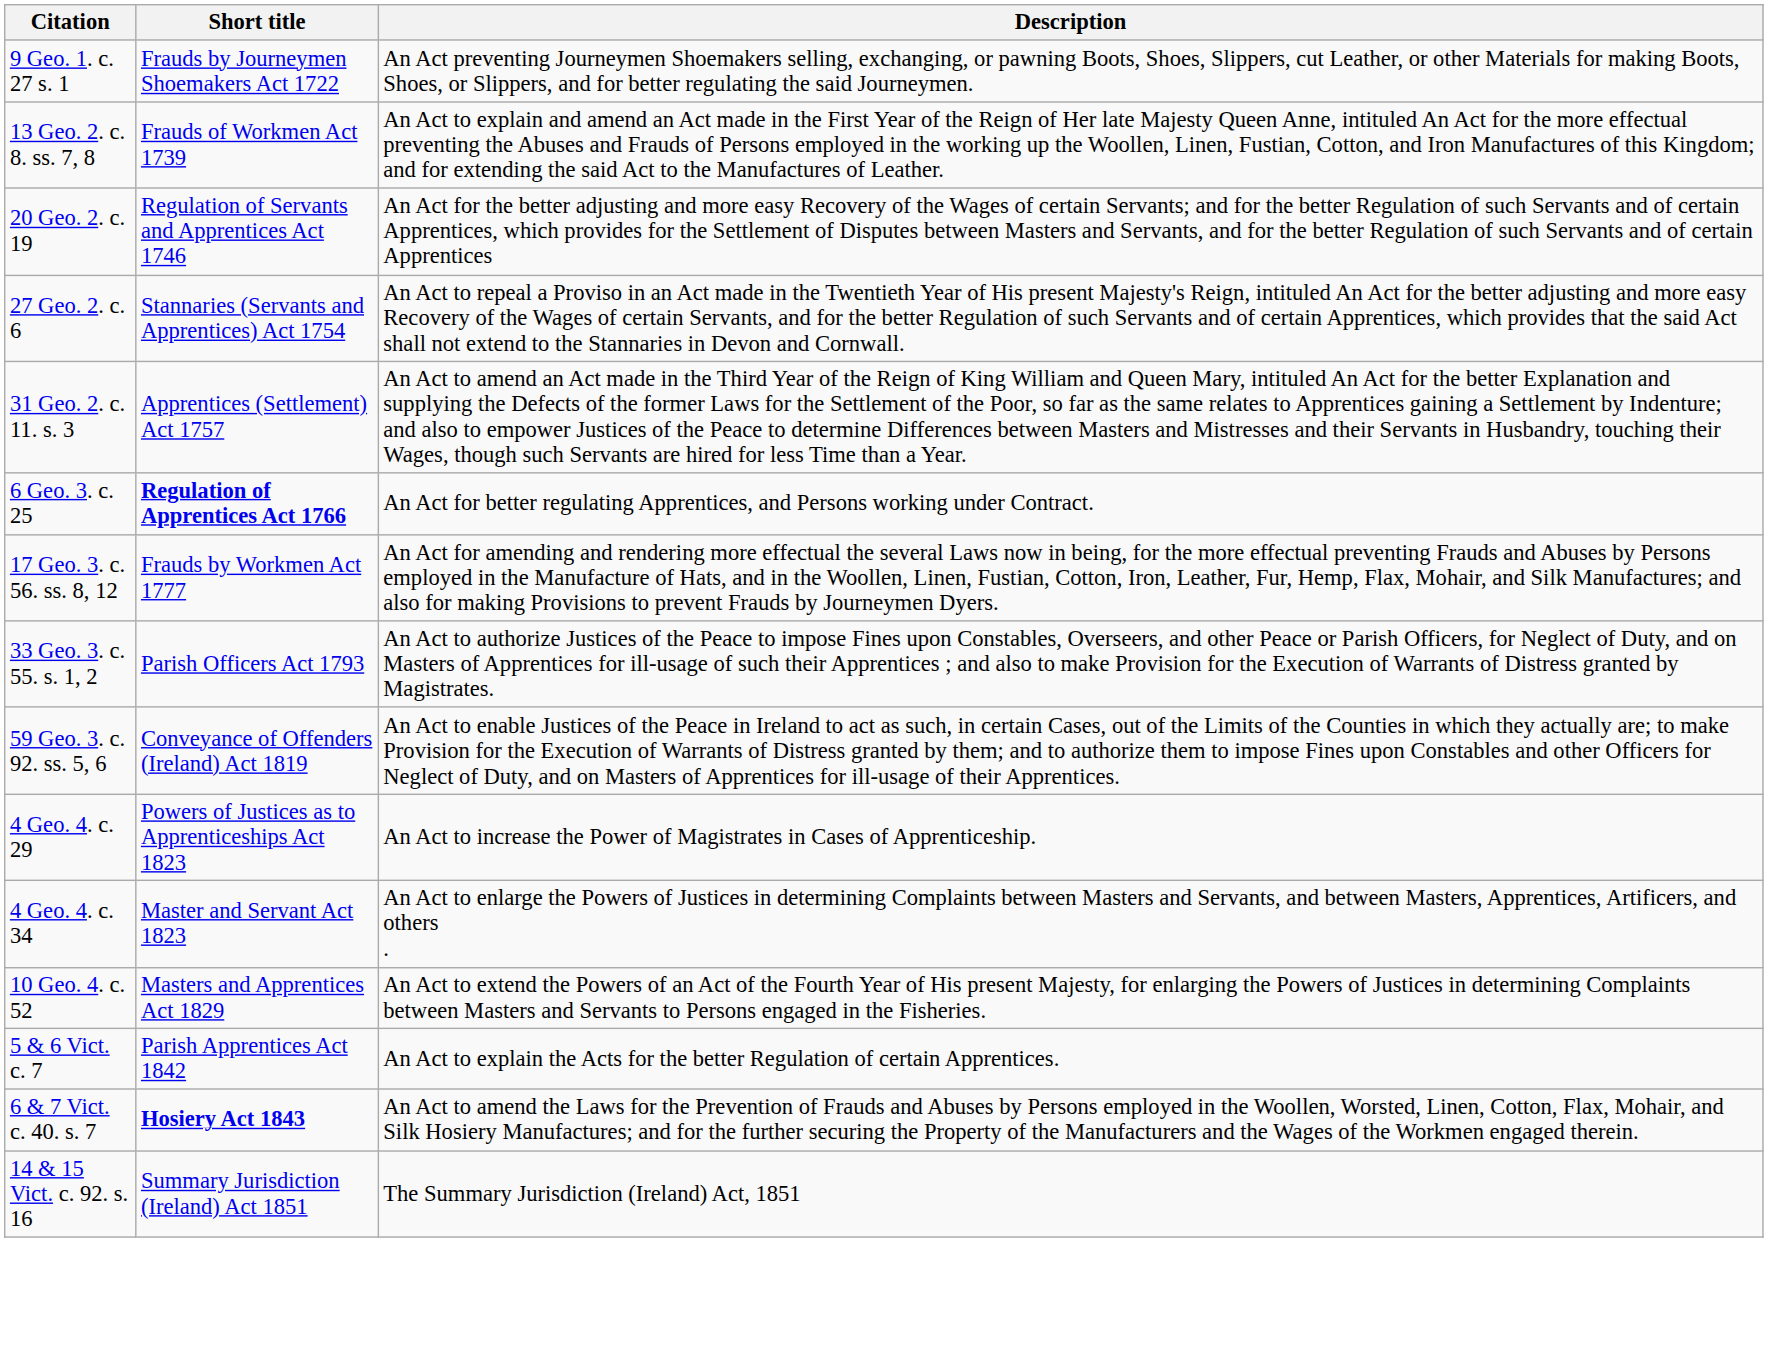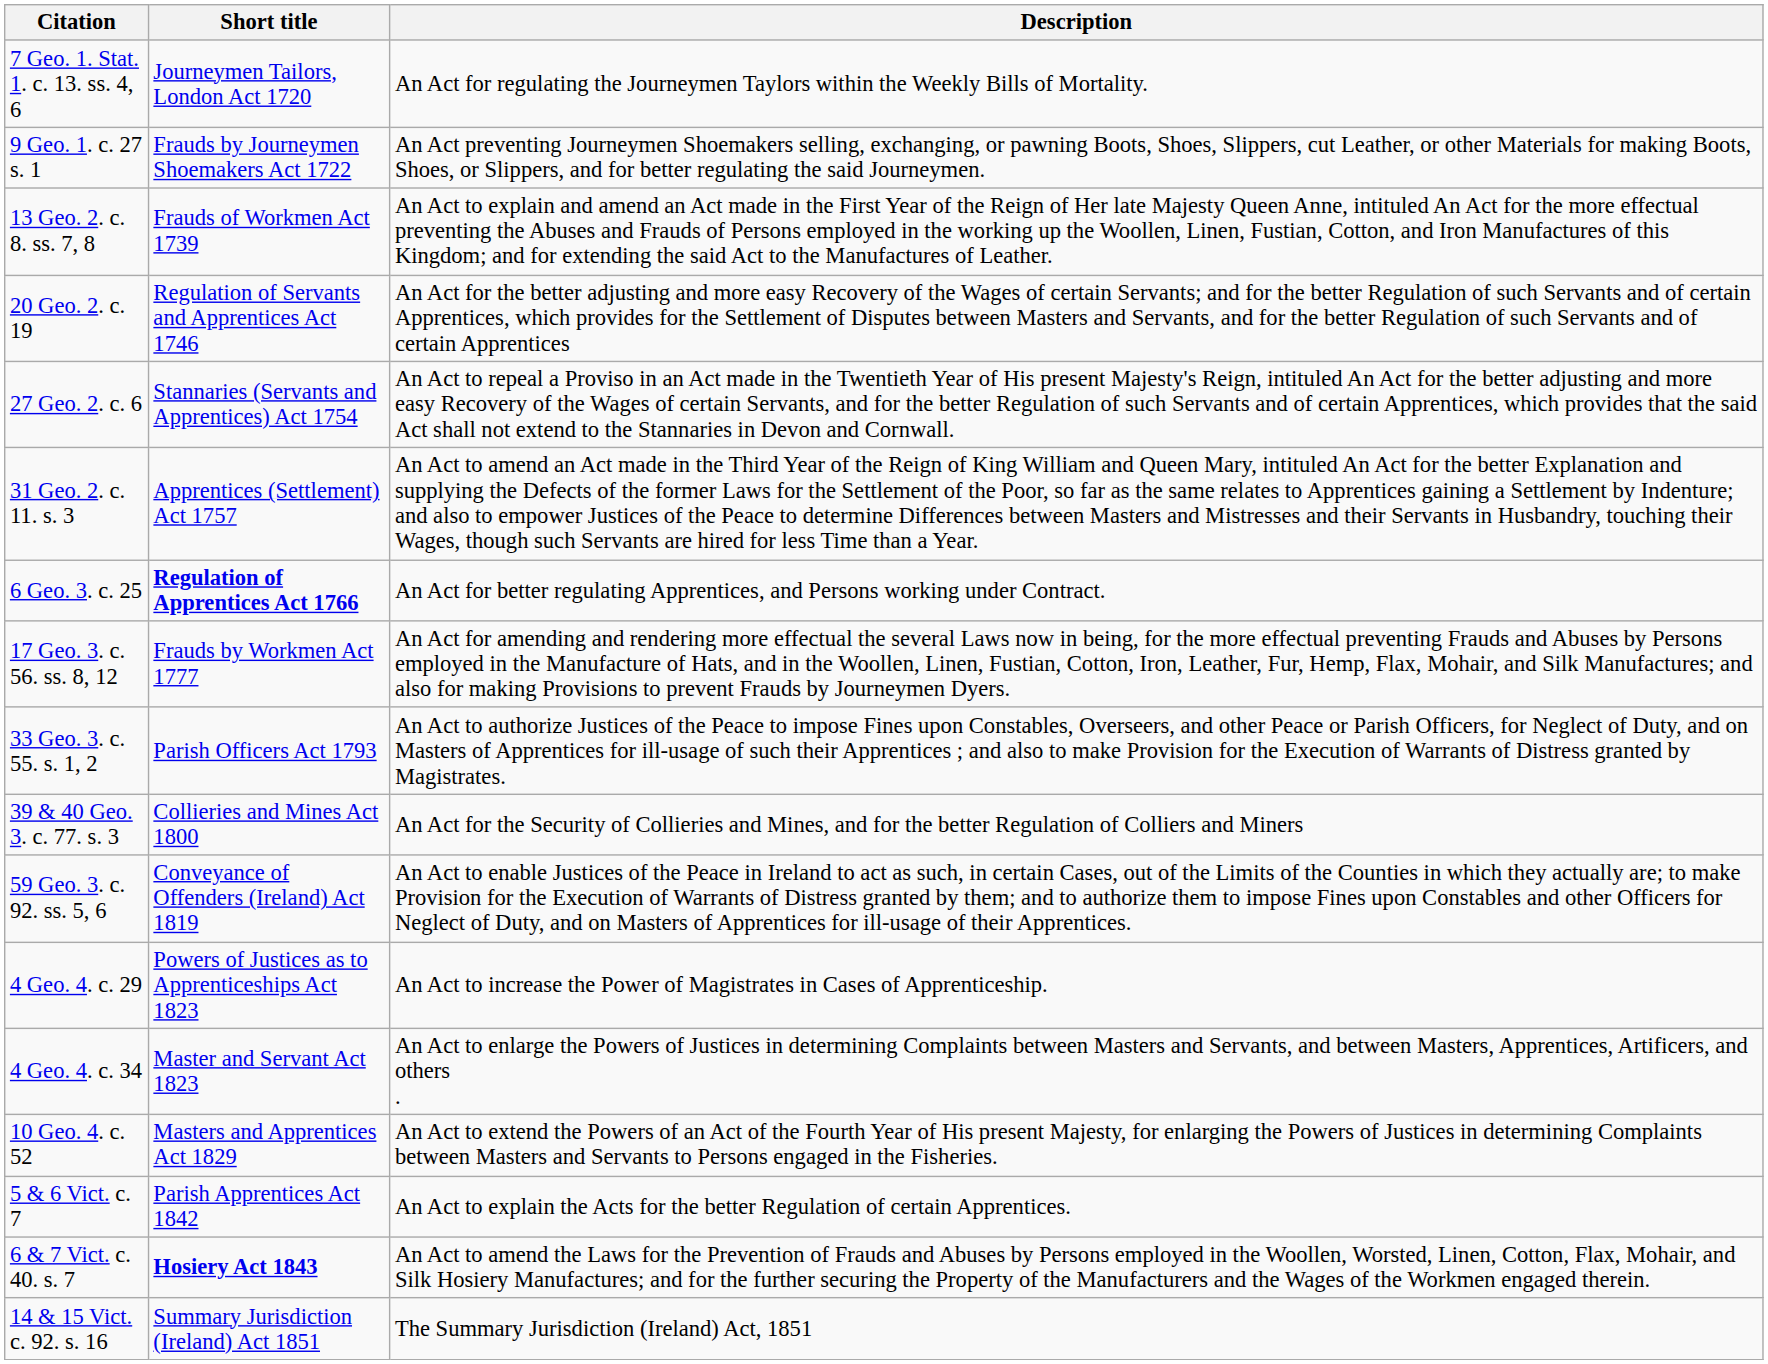+ row: 7 Geo. 1. Stat. 1. c. 13. ss. 4, 6 | Journeymen Tailors, London Act 1720 | An Act for regulating the Journeymen Taylors within the Weekly Bills of Mortality.
+ row: 39 & 40 Geo. 3. c. 77. s. 3 | Collieries and Mines Act 1800 | An Act for the Security of Collieries and Mines, and for the better Regulation of Colliers and Miners
